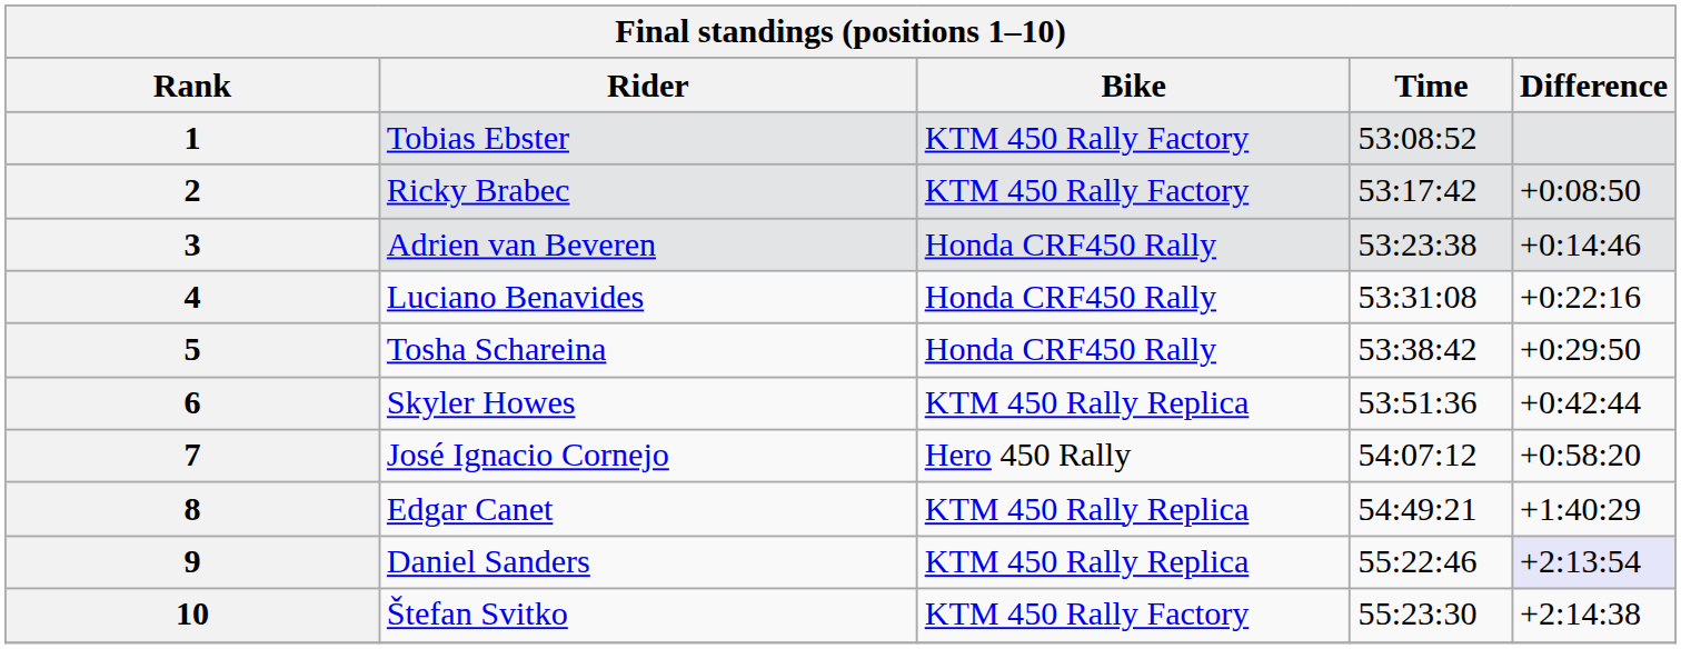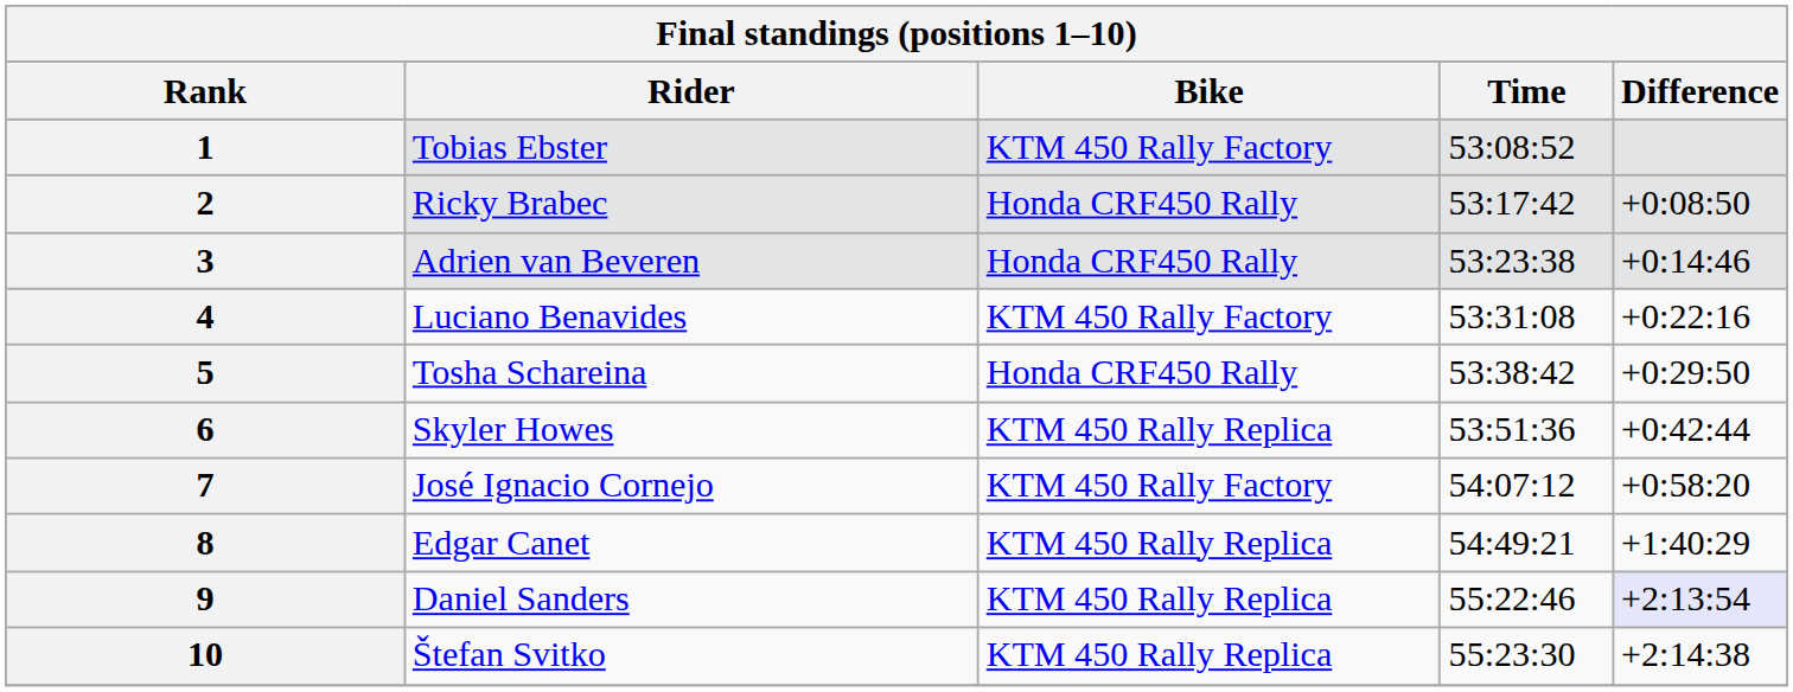2 | Bike: KTM 450 Rally Factory -> Honda CRF450 Rally
4 | Bike: Honda CRF450 Rally -> KTM 450 Rally Factory
7 | Bike: Hero 450 Rally -> KTM 450 Rally Factory
10 | Bike: KTM 450 Rally Factory -> KTM 450 Rally Replica
